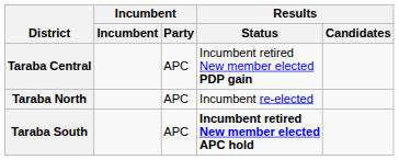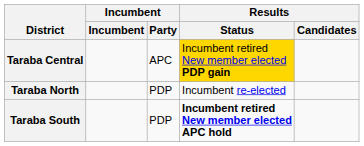Taraba Central | Results / Status: no background -> gold background
Taraba North | Incumbent / Party: APC -> PDP
Taraba South | Incumbent / Party: APC -> PDP
